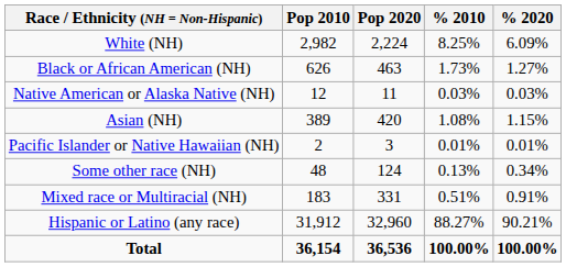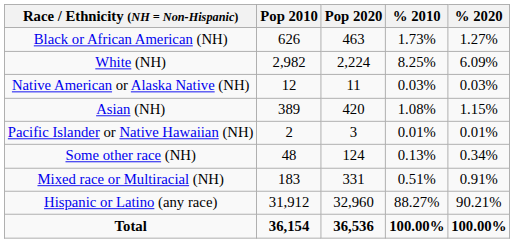rows swapped: White (NH) <-> Black or African American (NH)
